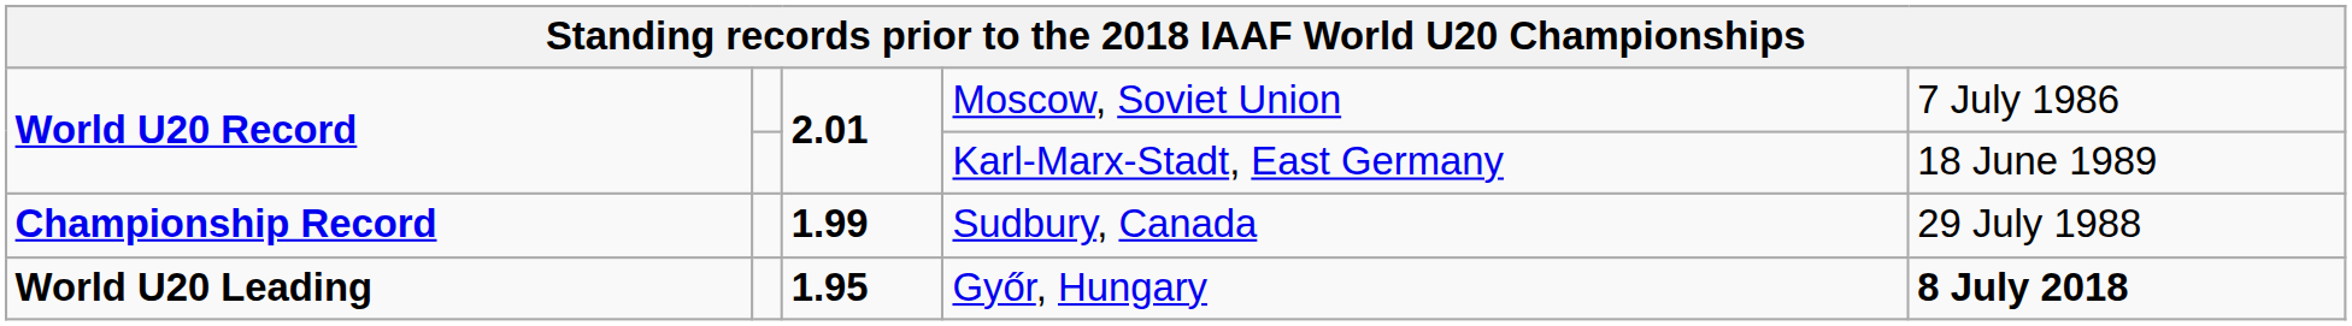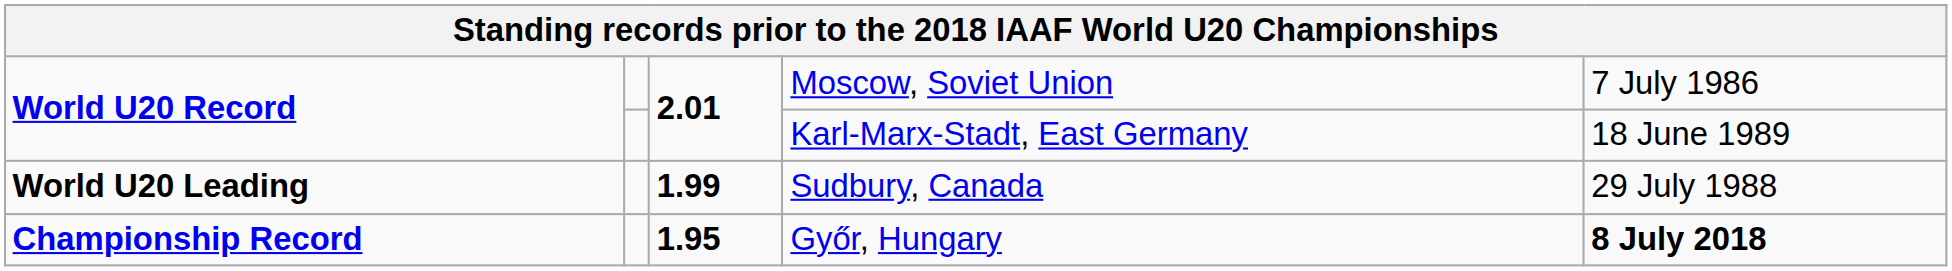Sudbury, Canada | column 1: Championship Record -> World U20 Leading
Győr, Hungary | column 1: World U20 Leading -> Championship Record
